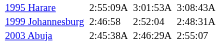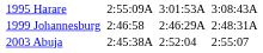1999 Johannesburg | column 5: 2:52:04 -> 2:46:29A
2003 Abuja | column 5: 2:46:29A -> 2:52:04
